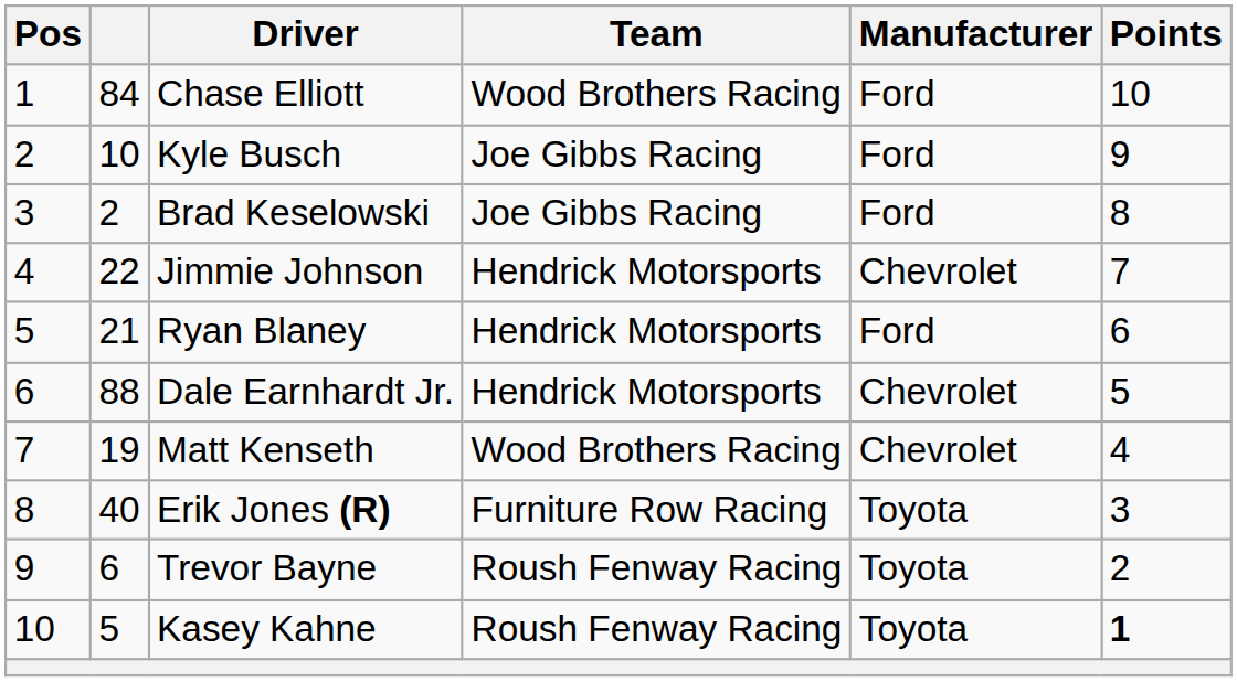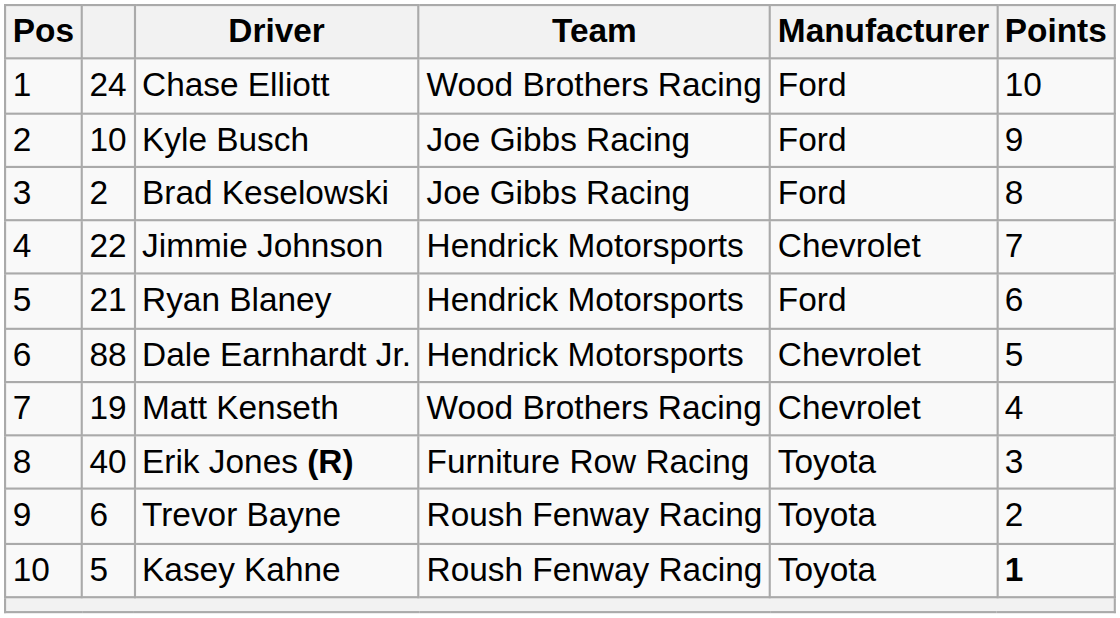Chase Elliott | column 2: 84 -> 24
